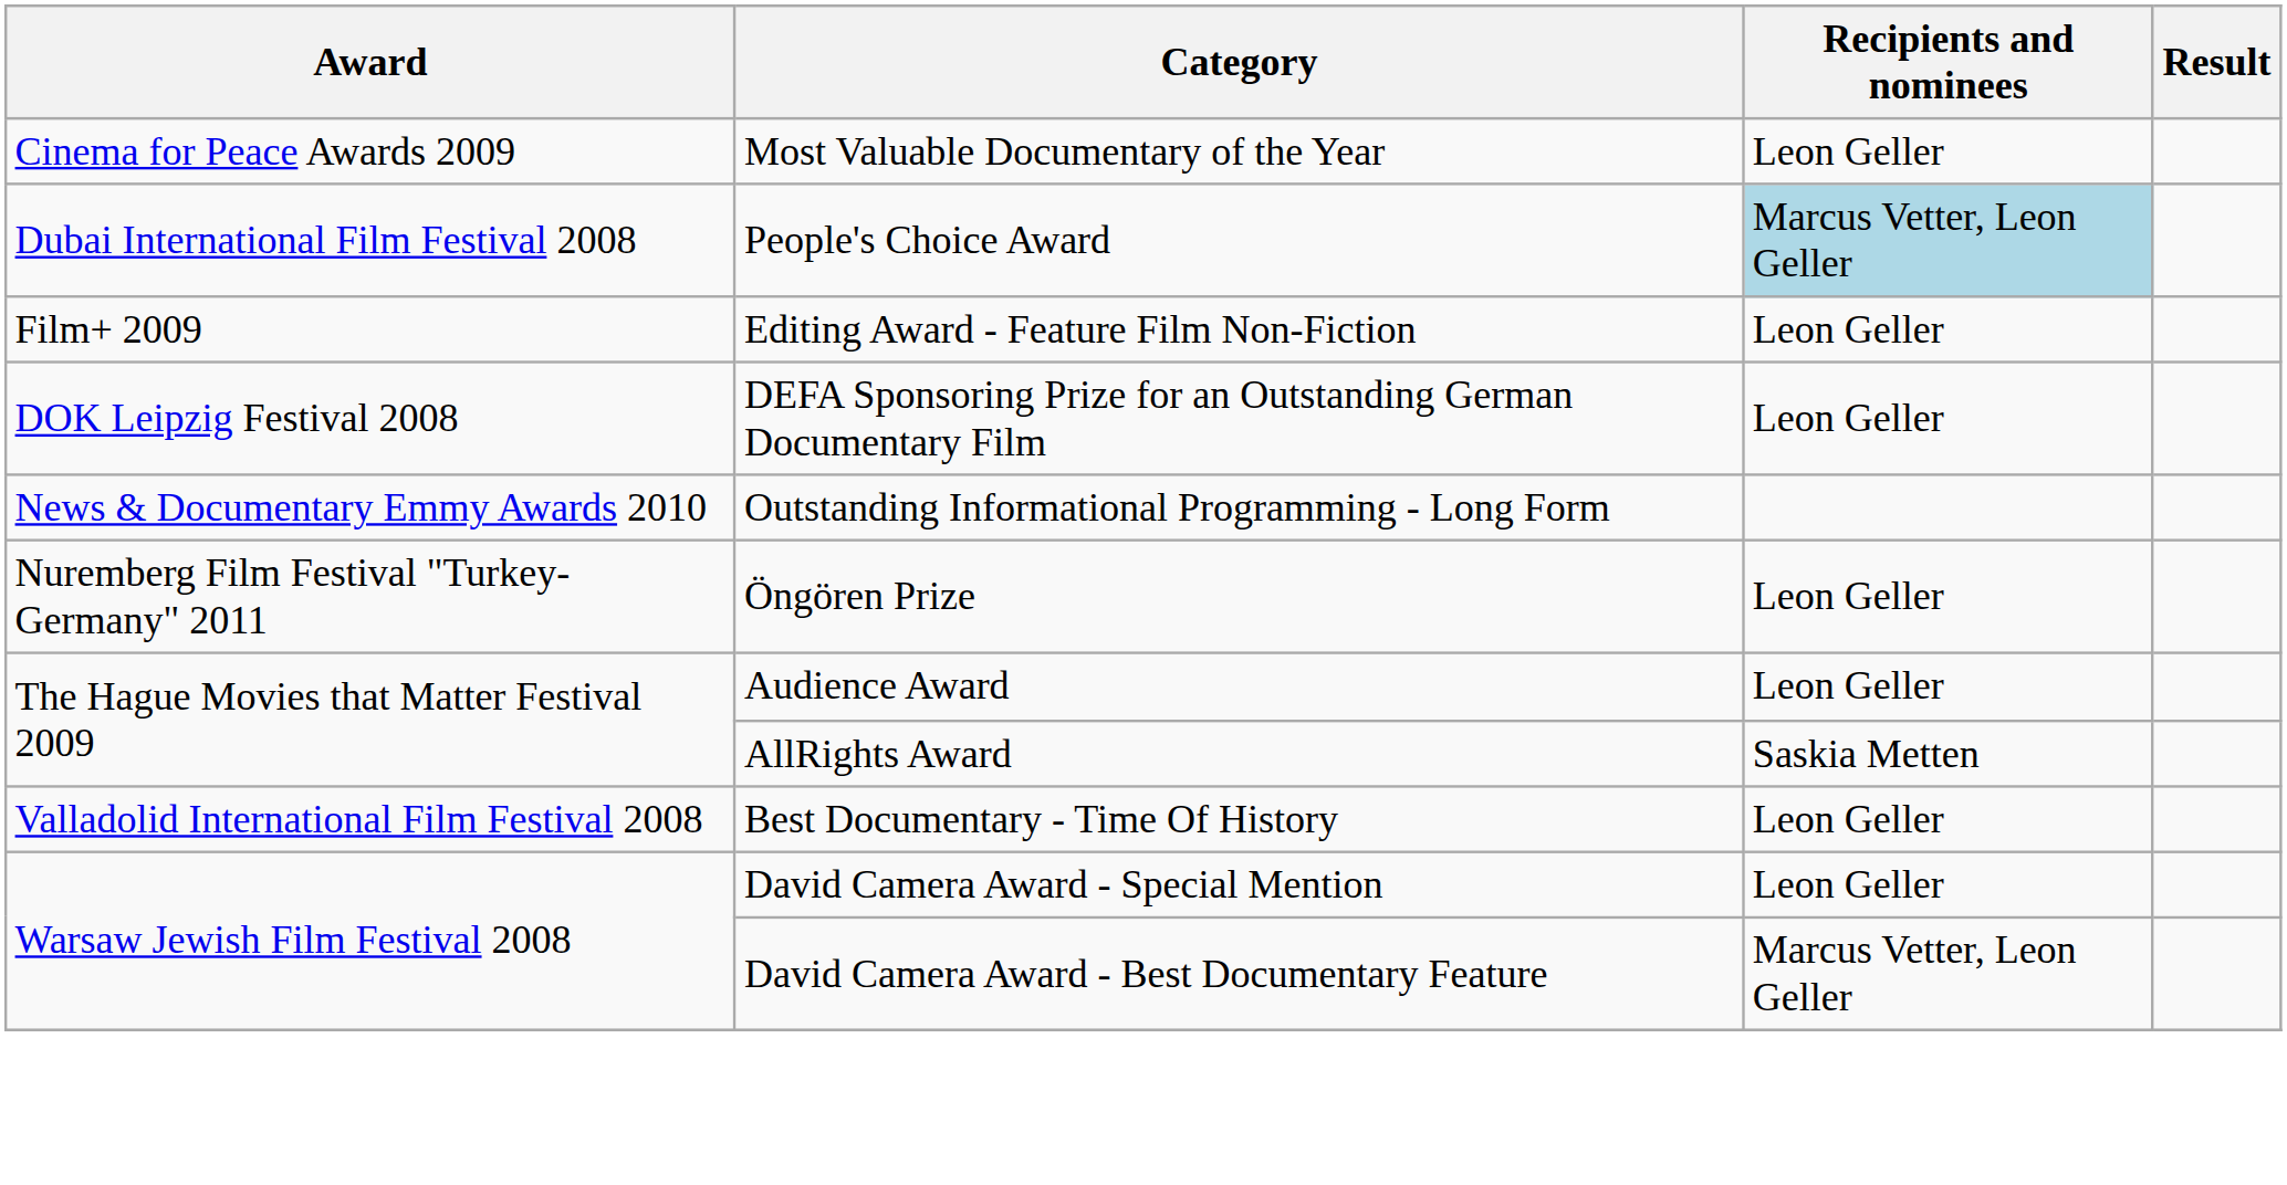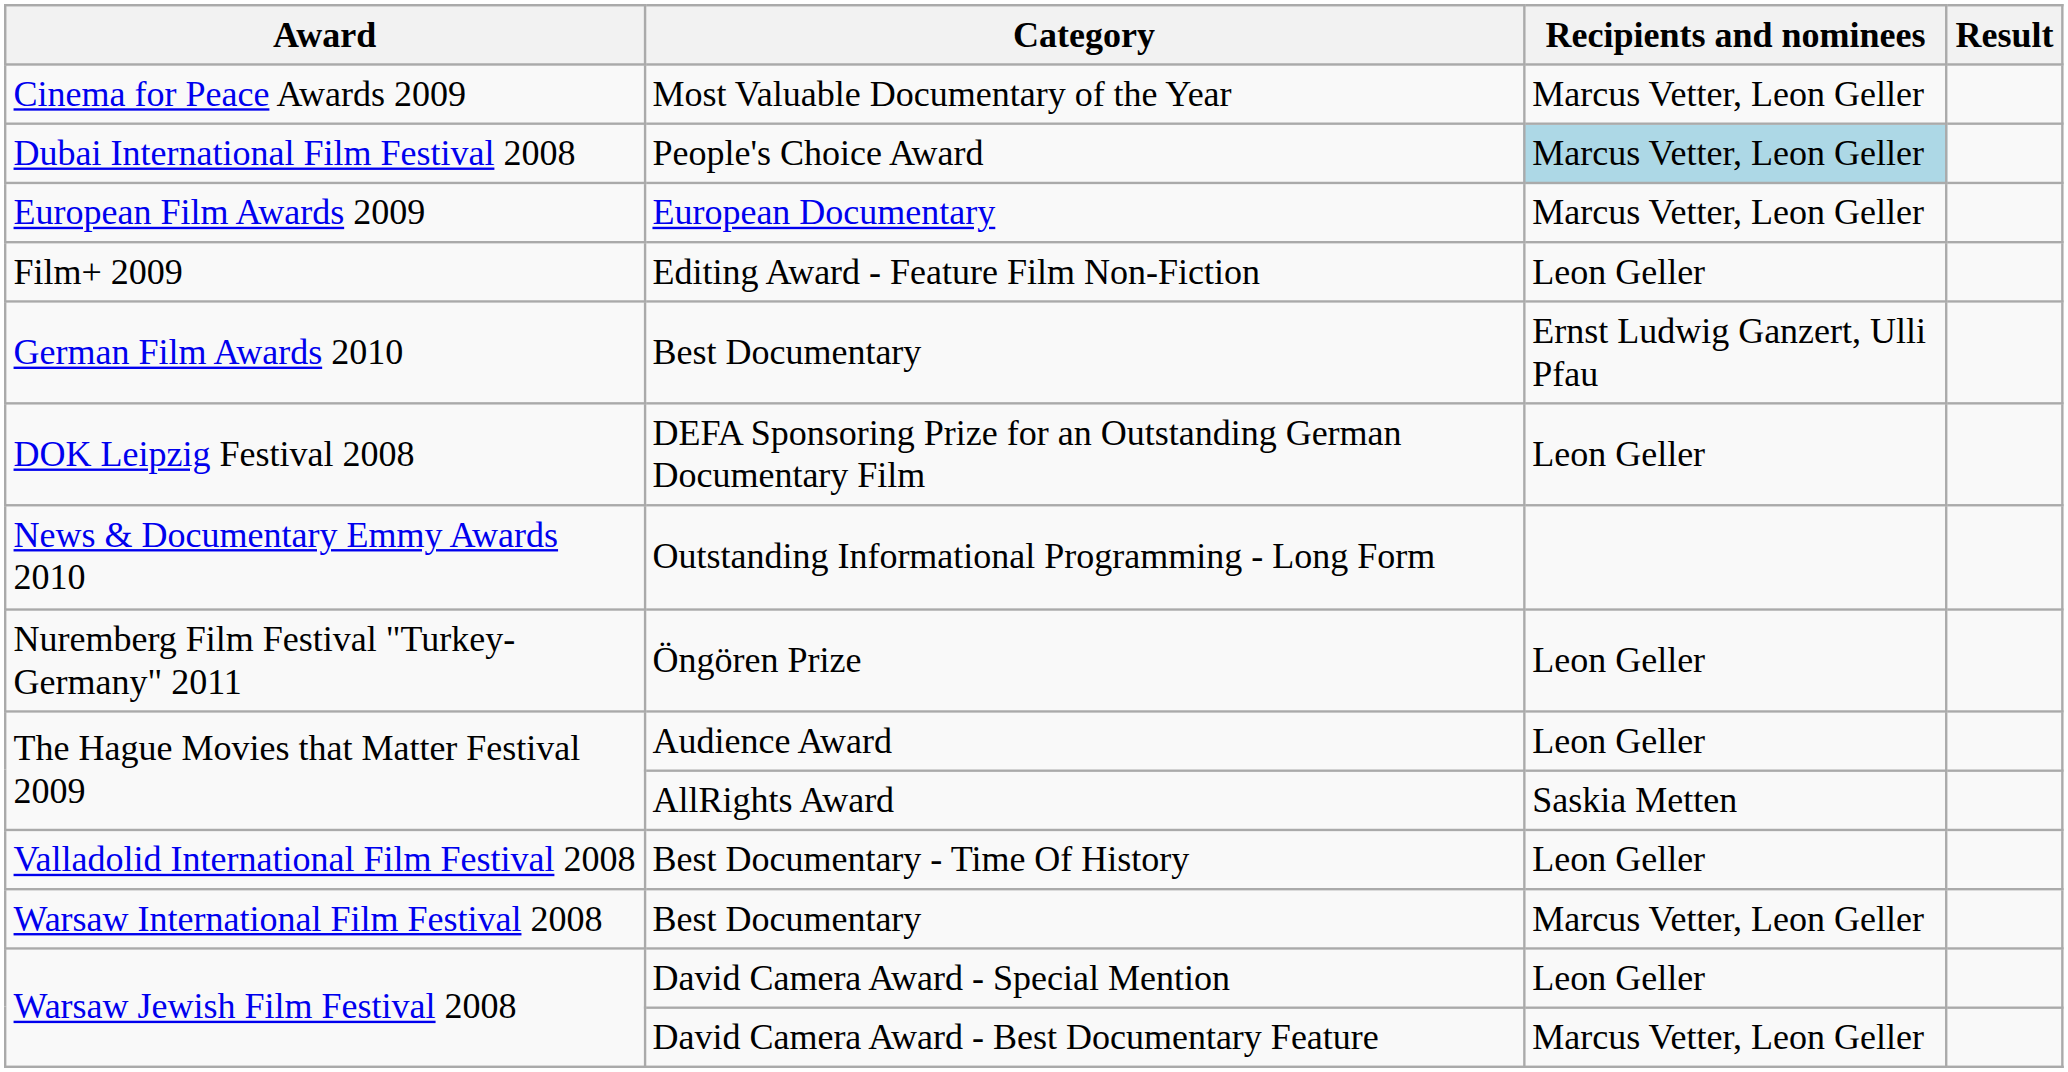Most Valuable Documentary of the Year | Recipients and nominees: Leon Geller -> Marcus Vetter, Leon Geller
+ row: European Film Awards 2009 | European Documentary | Marcus Vetter, Leon Geller
+ row: German Film Awards 2010 | Best Documentary | Ernst Ludwig Ganzert, Ulli Pfau
+ row: Warsaw International Film Festival 2008 | Best Documentary | Marcus Vetter, Leon Geller
